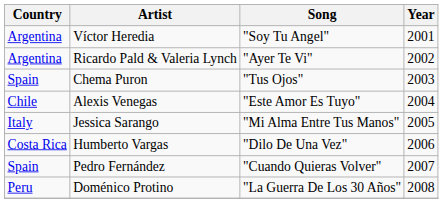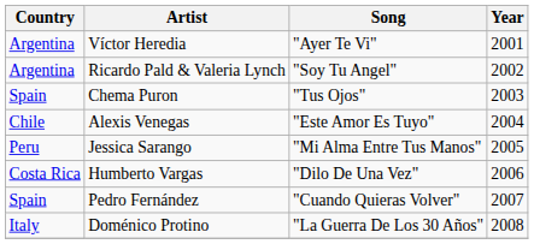Víctor Heredia | Song: "Soy Tu Angel" -> "Ayer Te Vi"
Ricardo Pald & Valeria Lynch | Song: "Ayer Te Vi" -> "Soy Tu Angel"
Jessica Sarango | Country: Italy -> Peru
Doménico Protino | Country: Peru -> Italy
